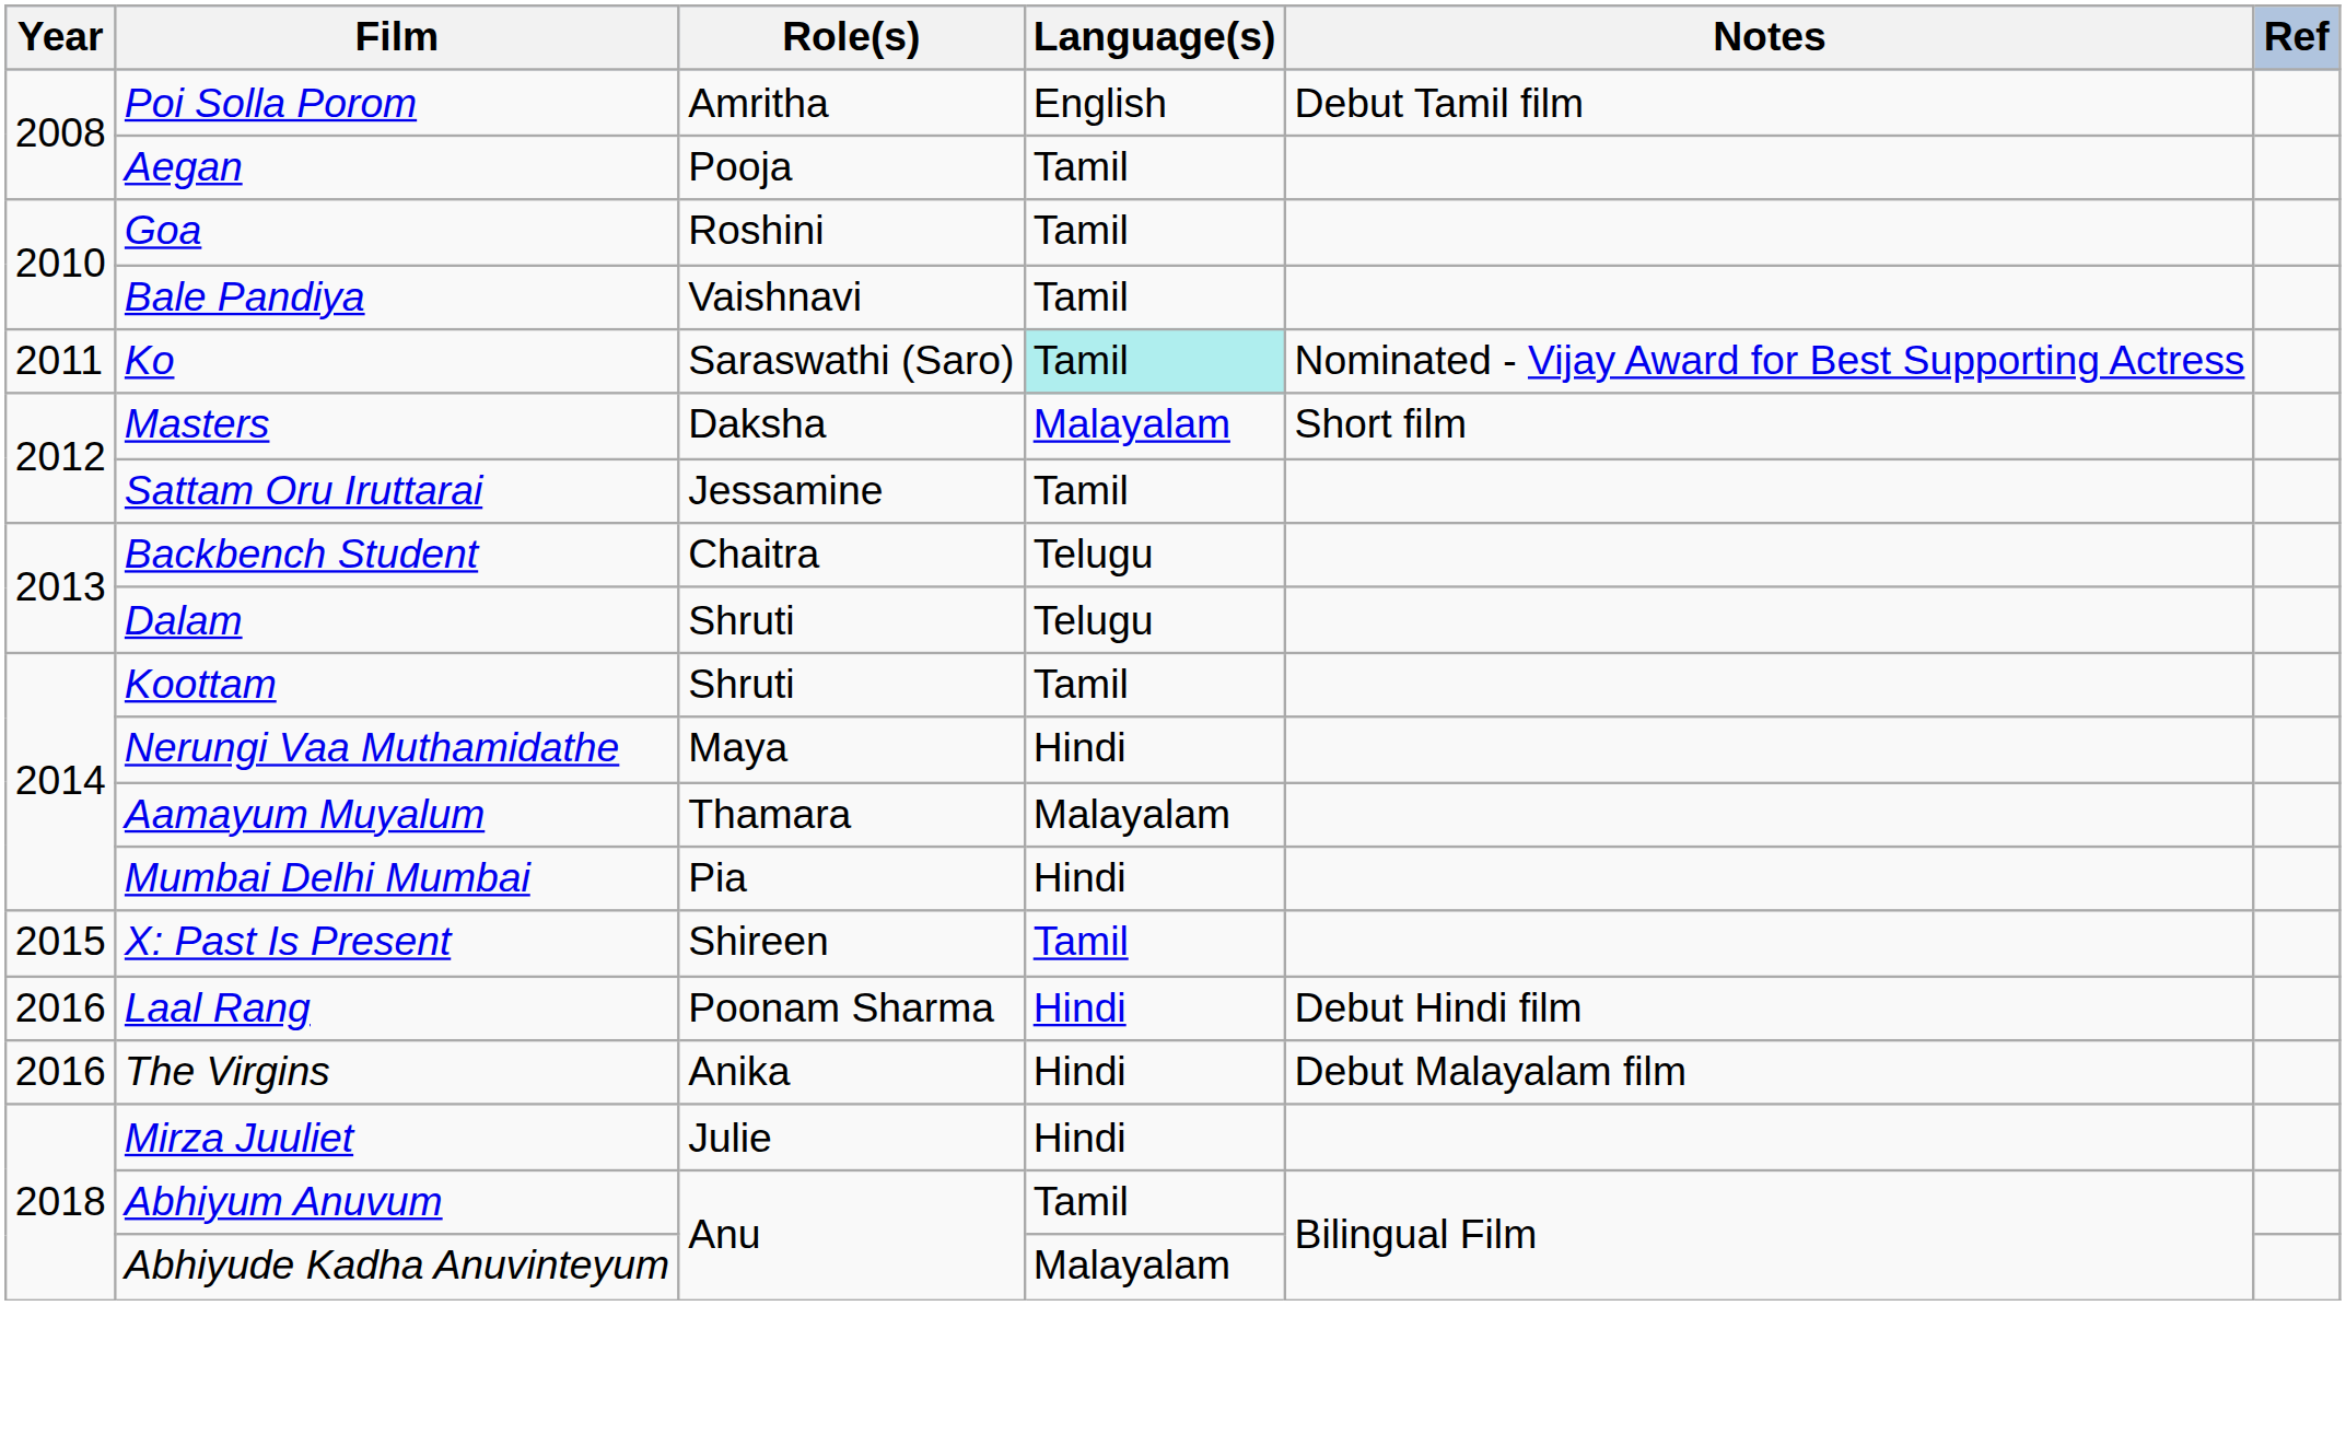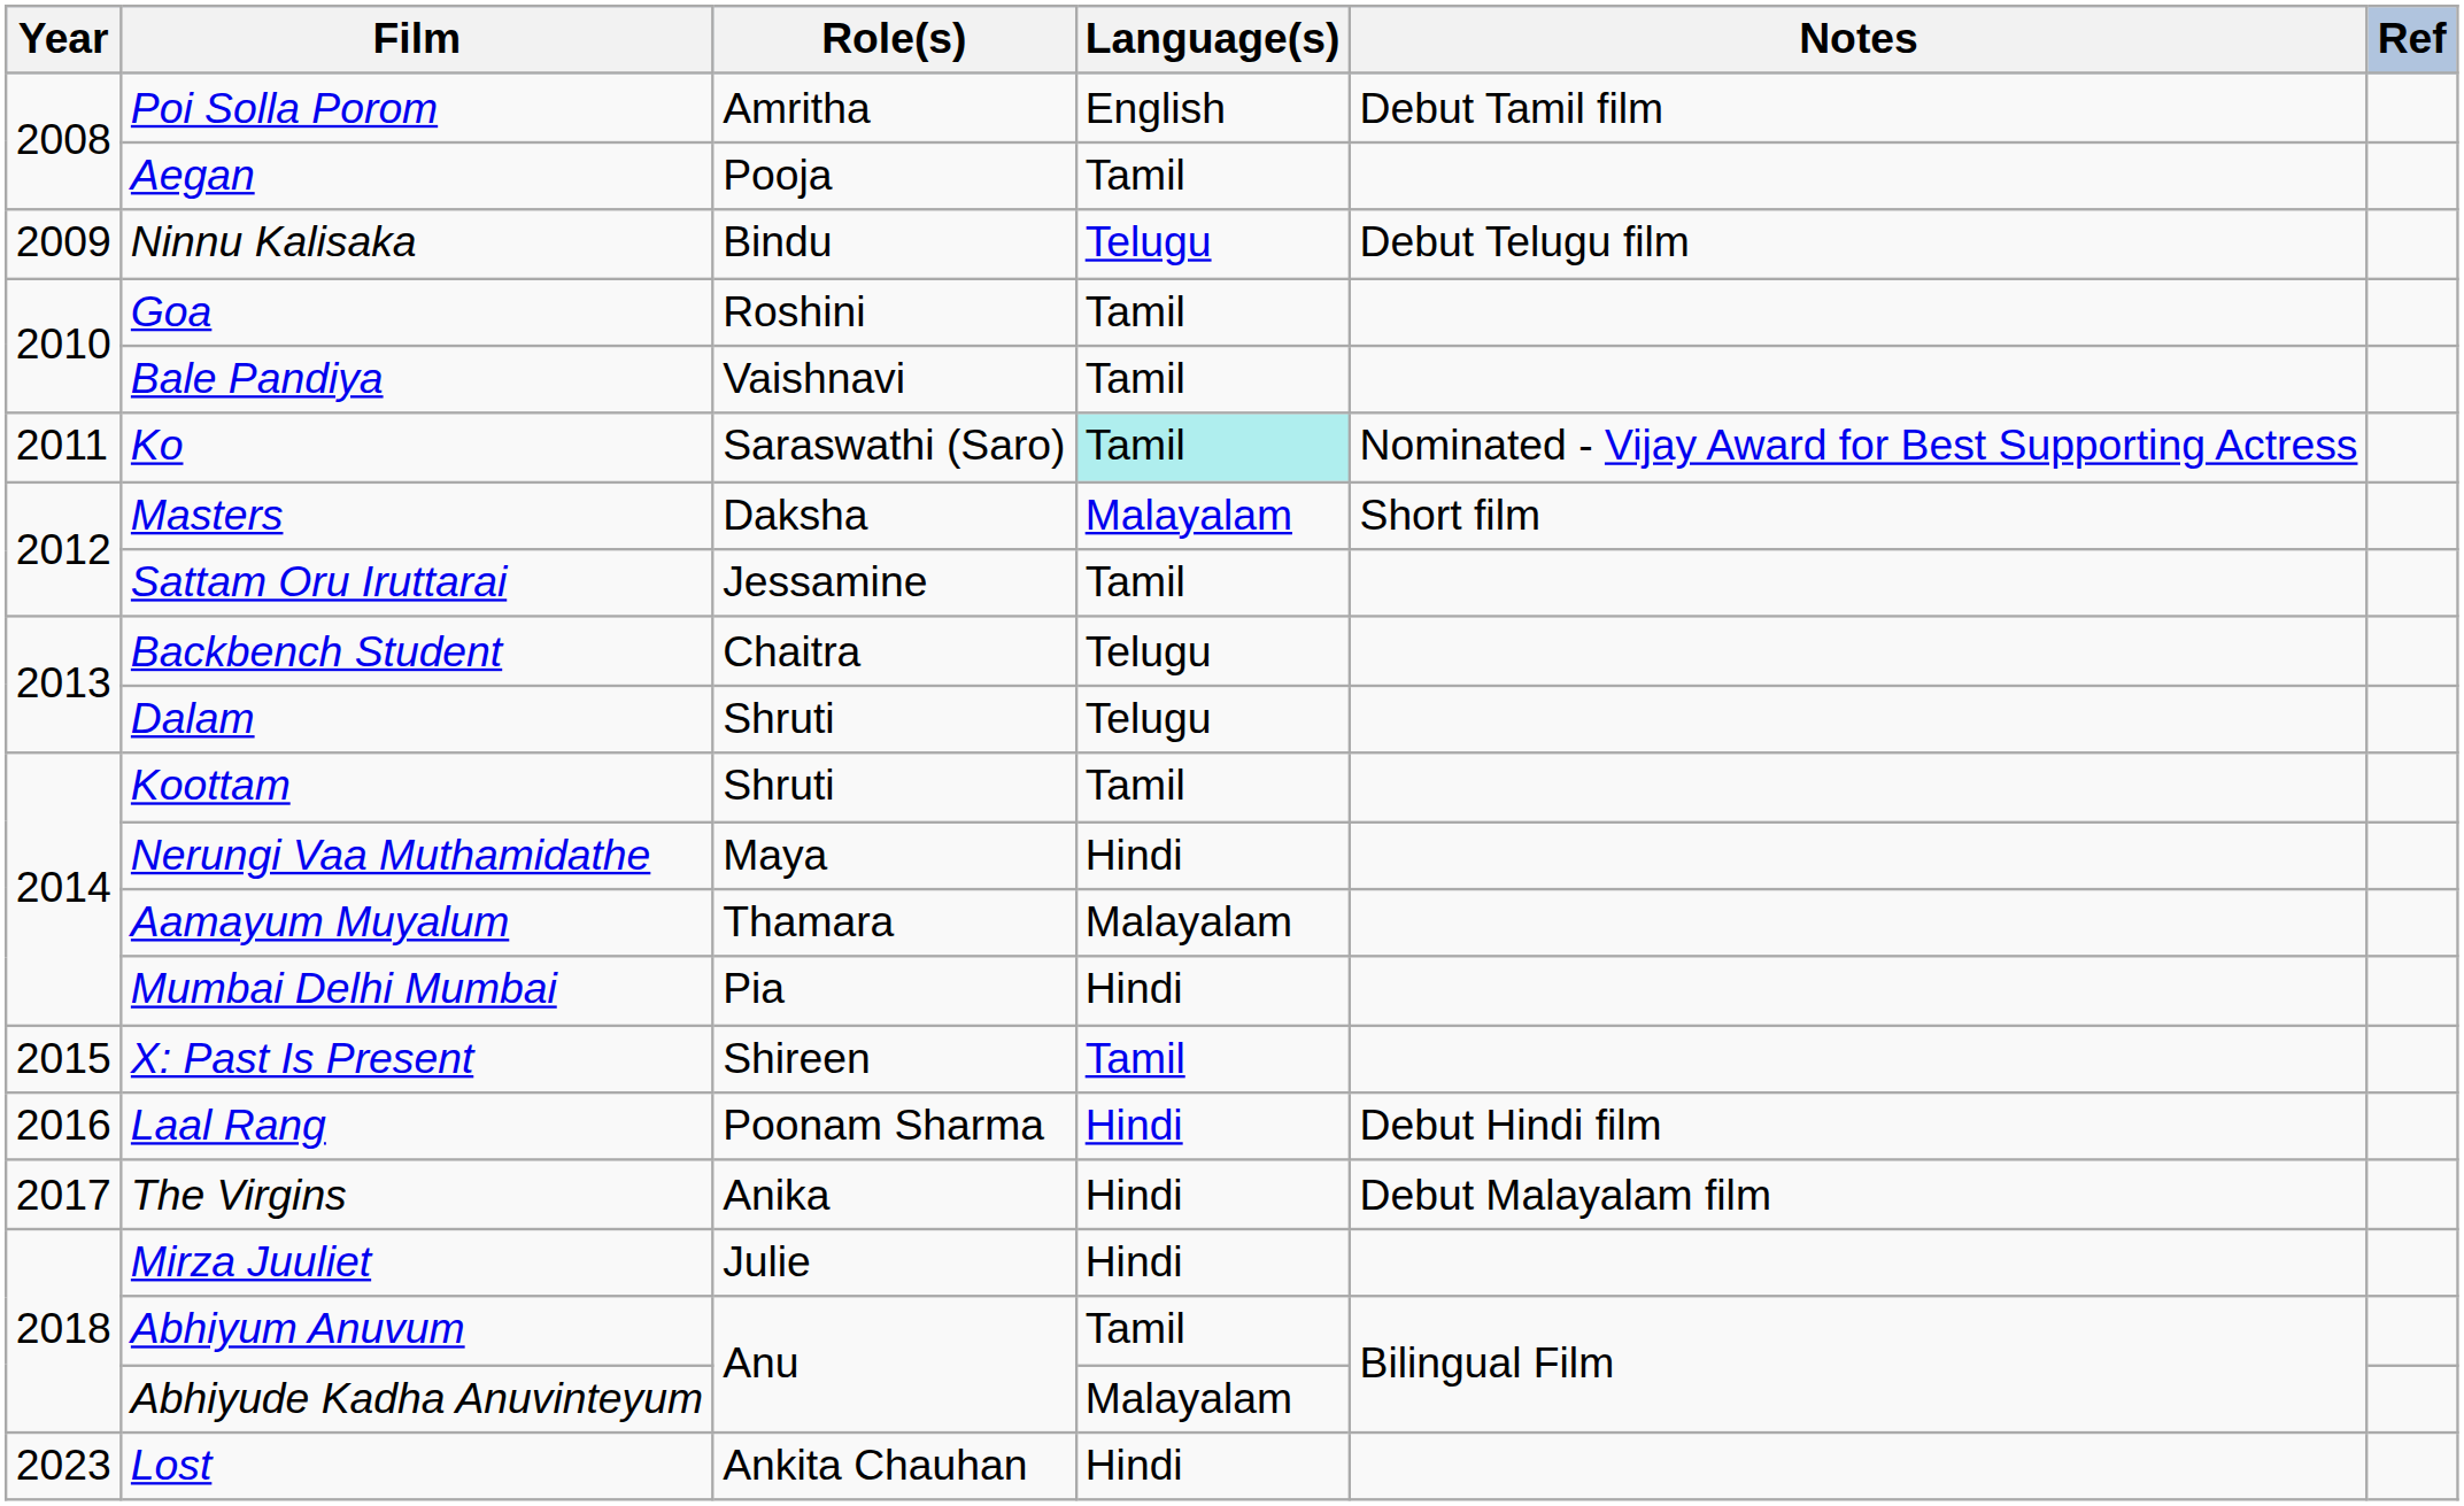+ row: 2009 | Ninnu Kalisaka | Bindu | Telugu | Debut Telugu film
The Virgins | Year: 2016 -> 2017
+ row: 2023 | Lost | Ankita Chauhan | Hindi
